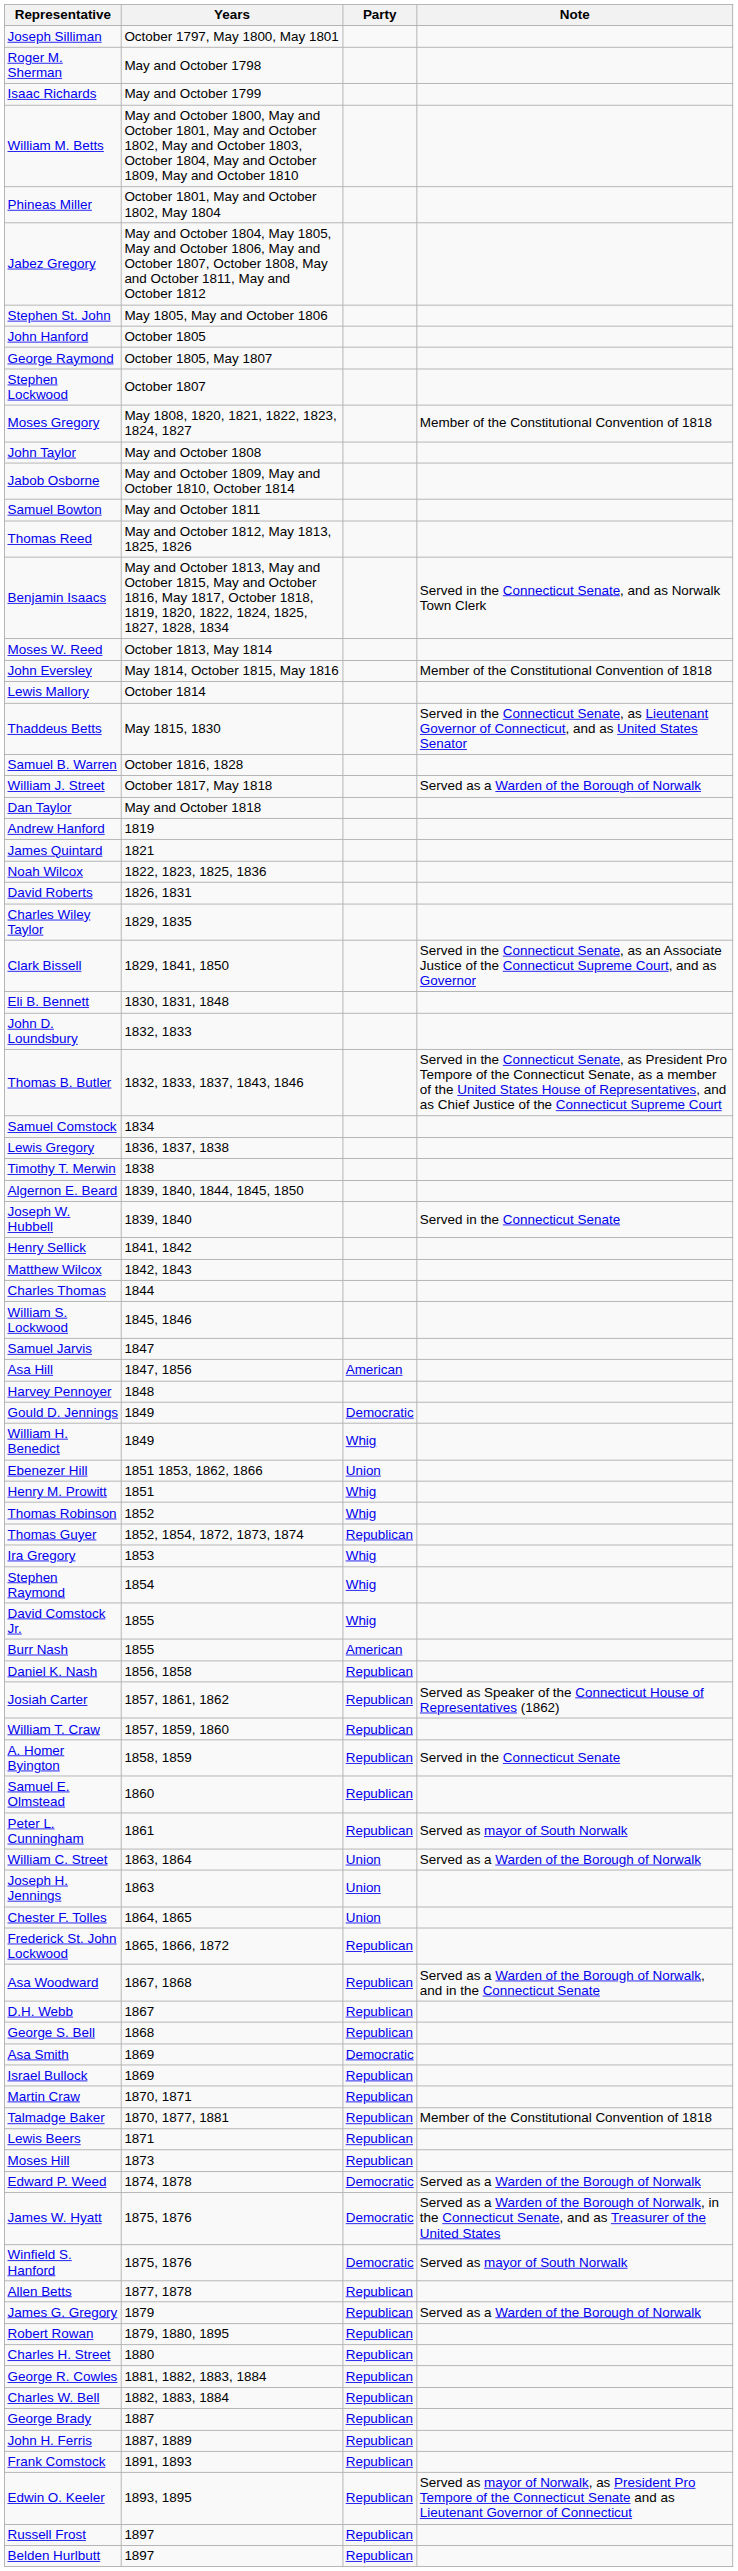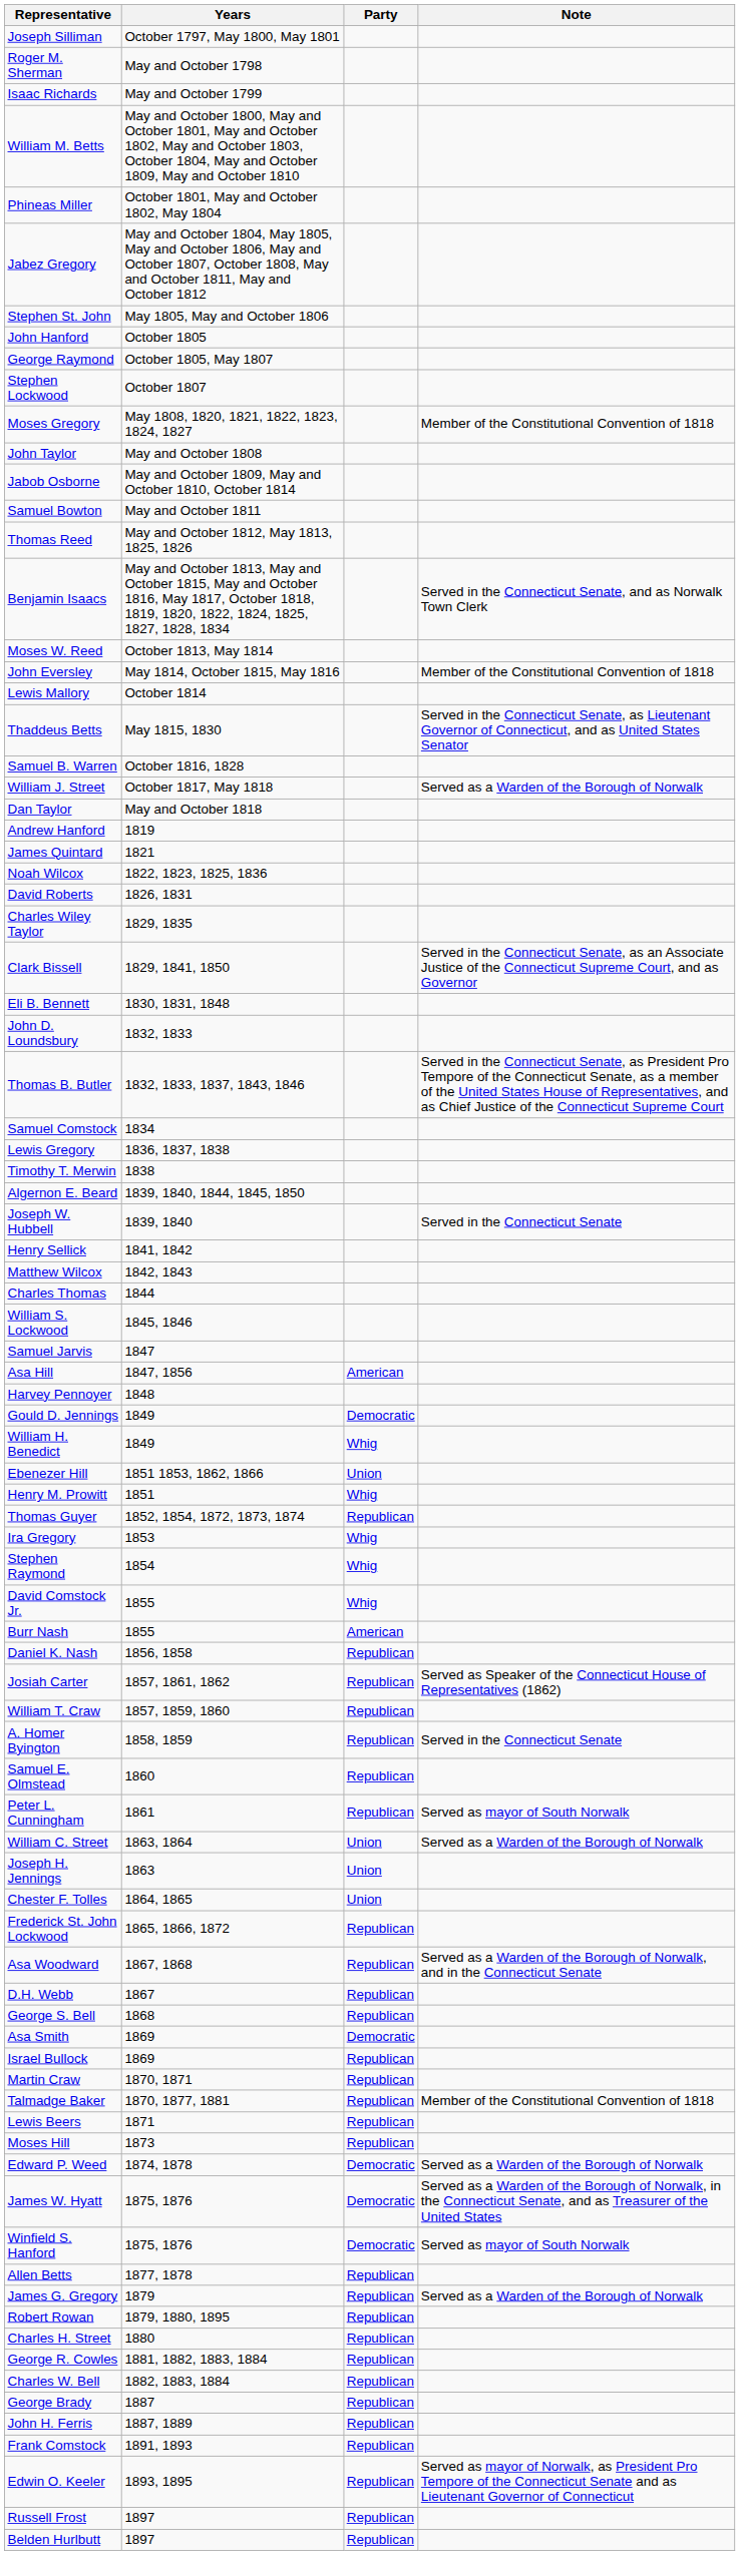- row: Thomas Robinson | 1852 | Whig
